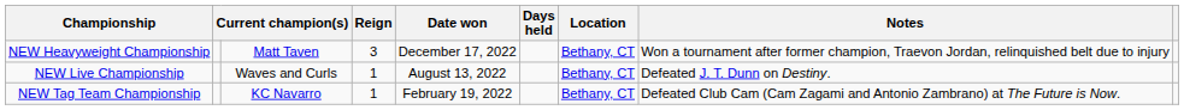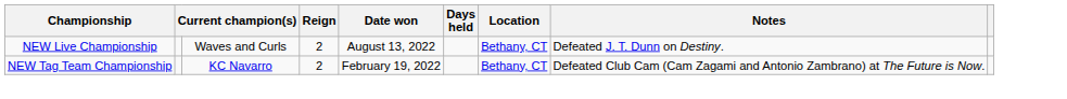- row: NEW Heavyweight Championship | Matt Taven | 3 | December 17, 2022 | Bethany, CT | Won a tournament after former champion, Traevon Jordan, relinquished belt due to injury
NEW Live Championship | Reign: 1 -> 2
NEW Tag Team Championship | Reign: 1 -> 2
